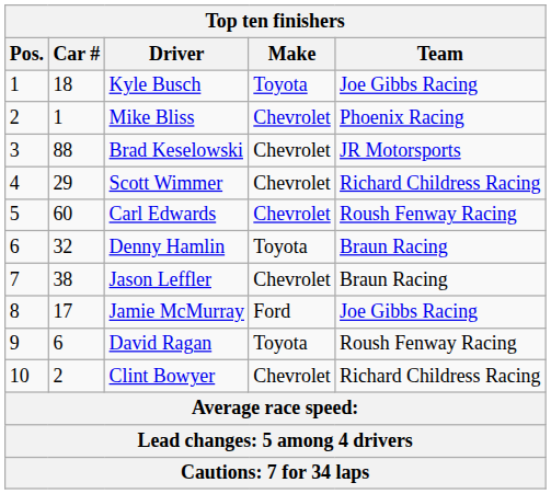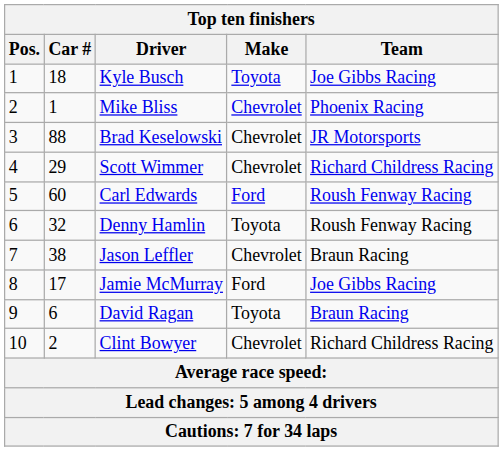Carl Edwards | Make: Chevrolet -> Ford
Denny Hamlin | Team: Braun Racing -> Roush Fenway Racing
David Ragan | Team: Roush Fenway Racing -> Braun Racing
